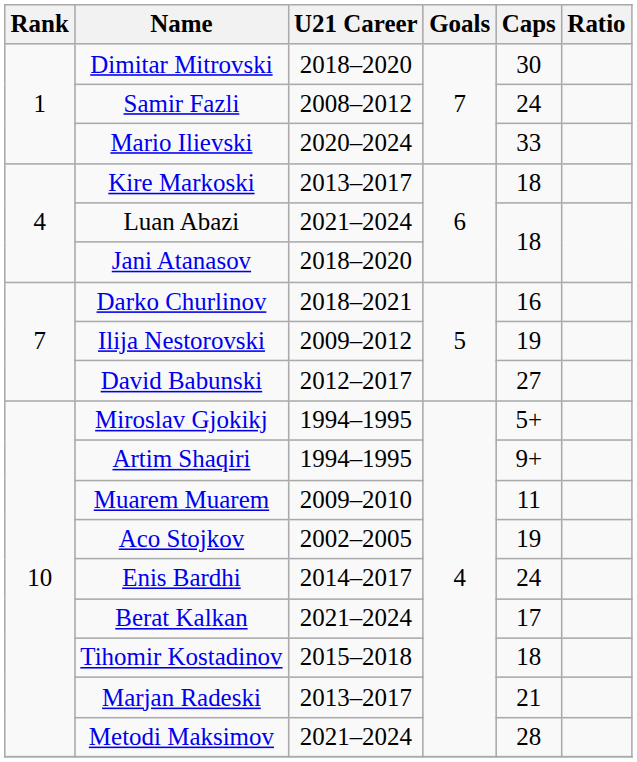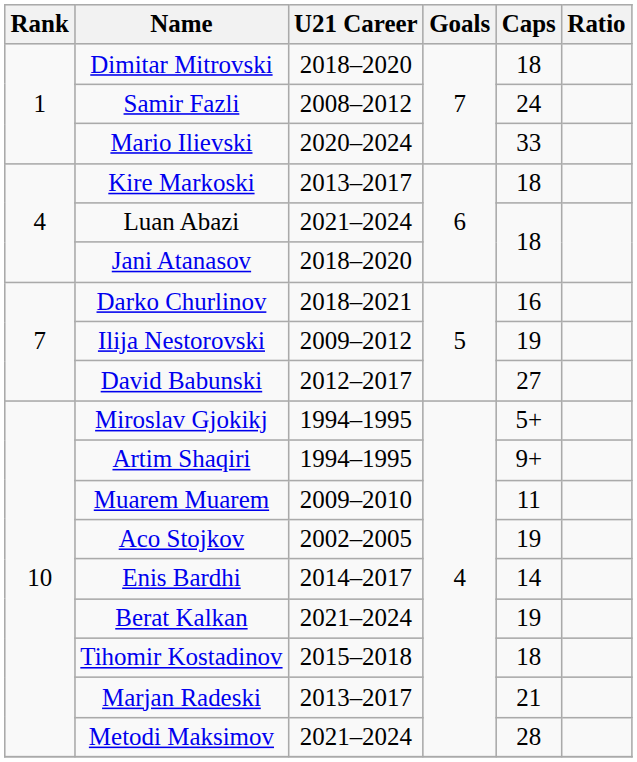Dimitar Mitrovski | Caps: 30 -> 18
Enis Bardhi | Caps: 24 -> 14
Berat Kalkan | Caps: 17 -> 19
